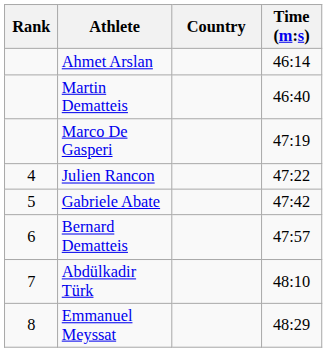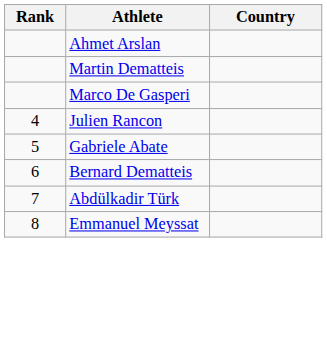- column: Time (m:s) | 46:14 | 46:40 | 47:19 | 47:22 | 47:42 | 47:57 | 48:10 | 48:29
